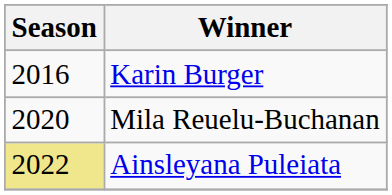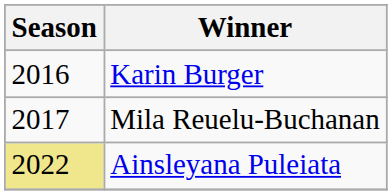Mila Reuelu-Buchanan | Season: 2020 -> 2017
